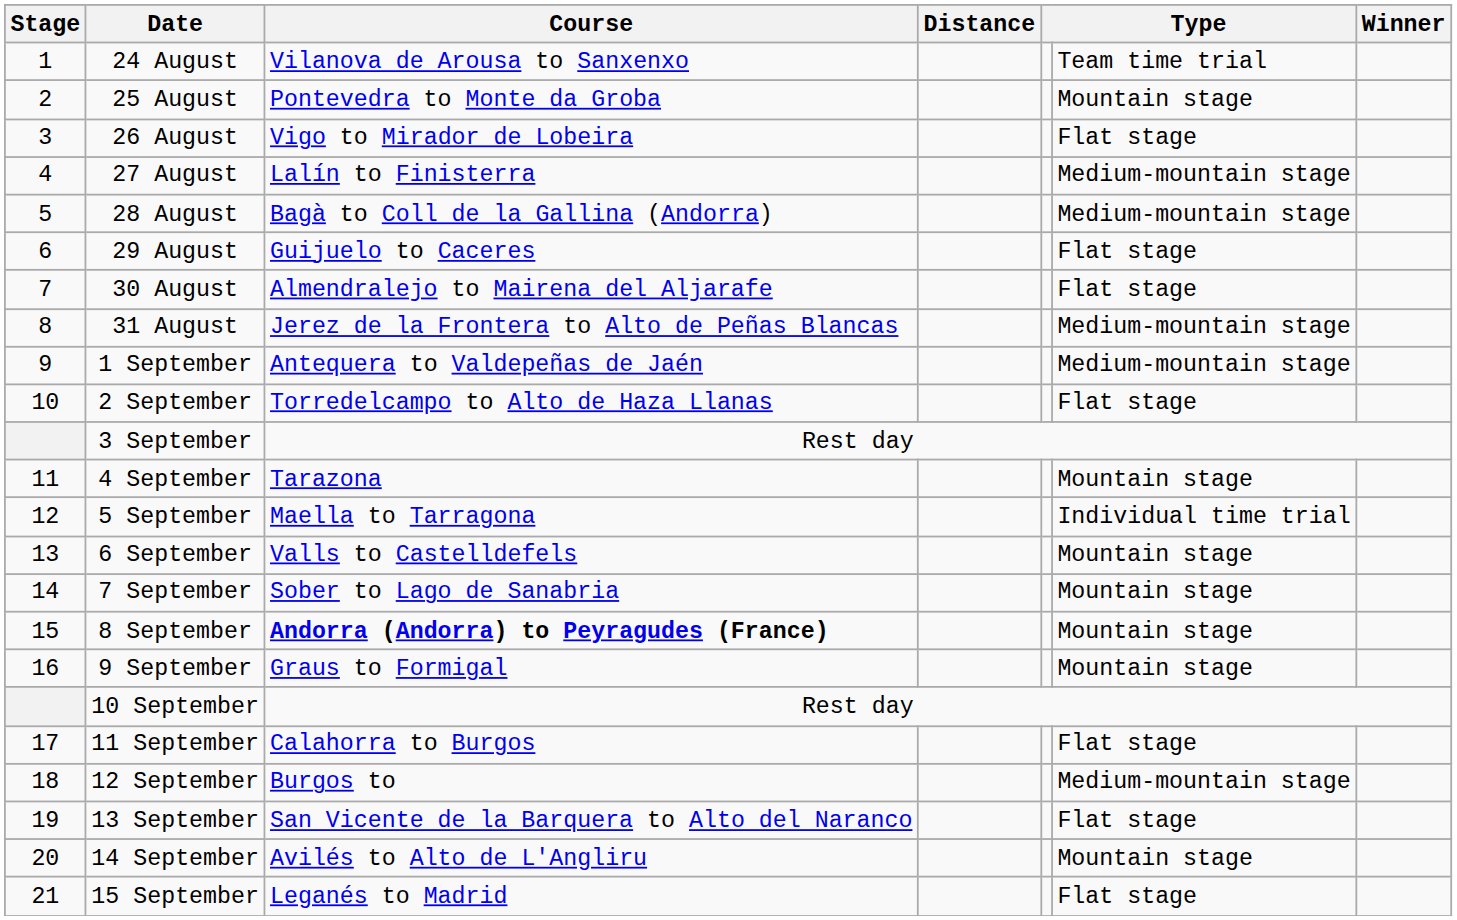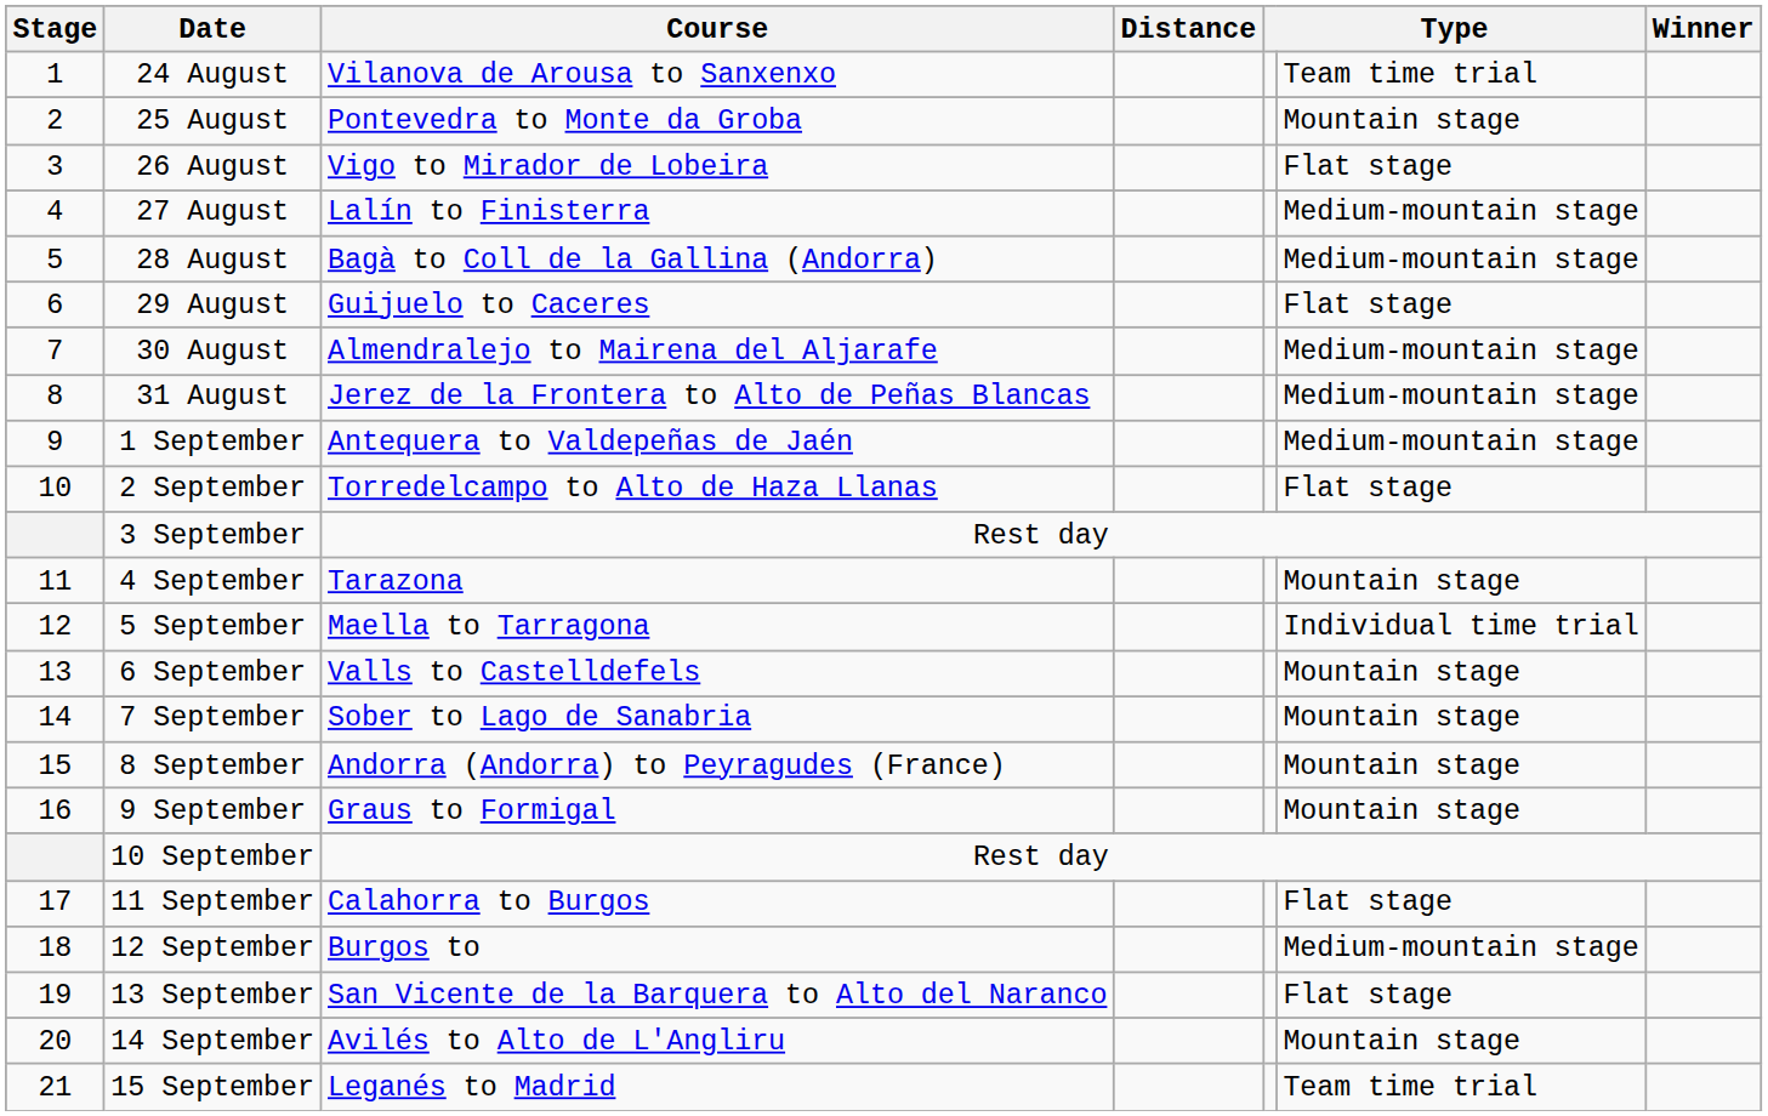30 August | column 6: Flat stage -> Medium-mountain stage
8 September | Course: bold -> normal
15 September | column 6: Flat stage -> Team time trial
